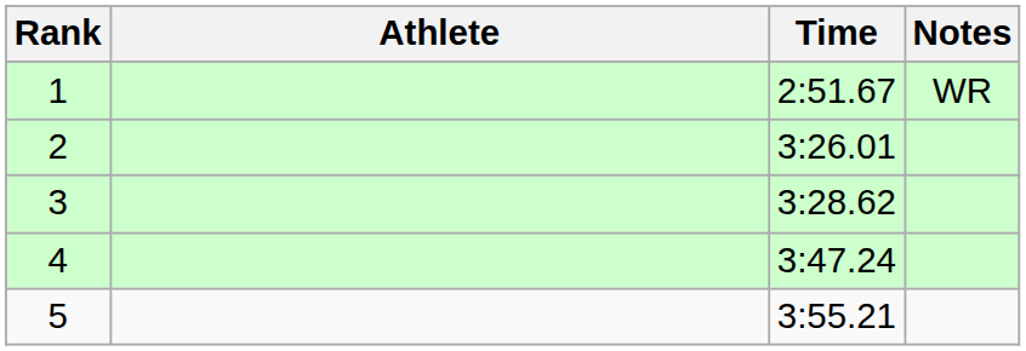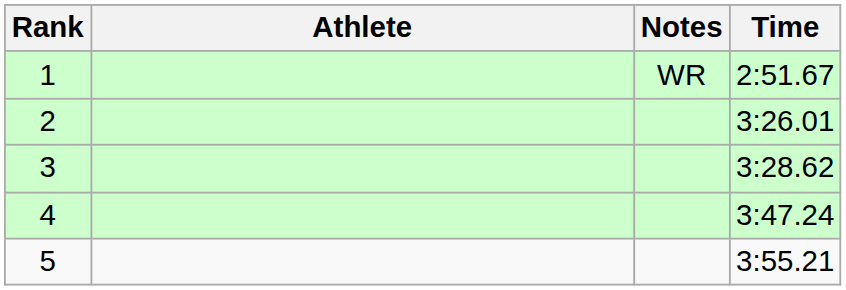columns swapped: Time <-> Notes
